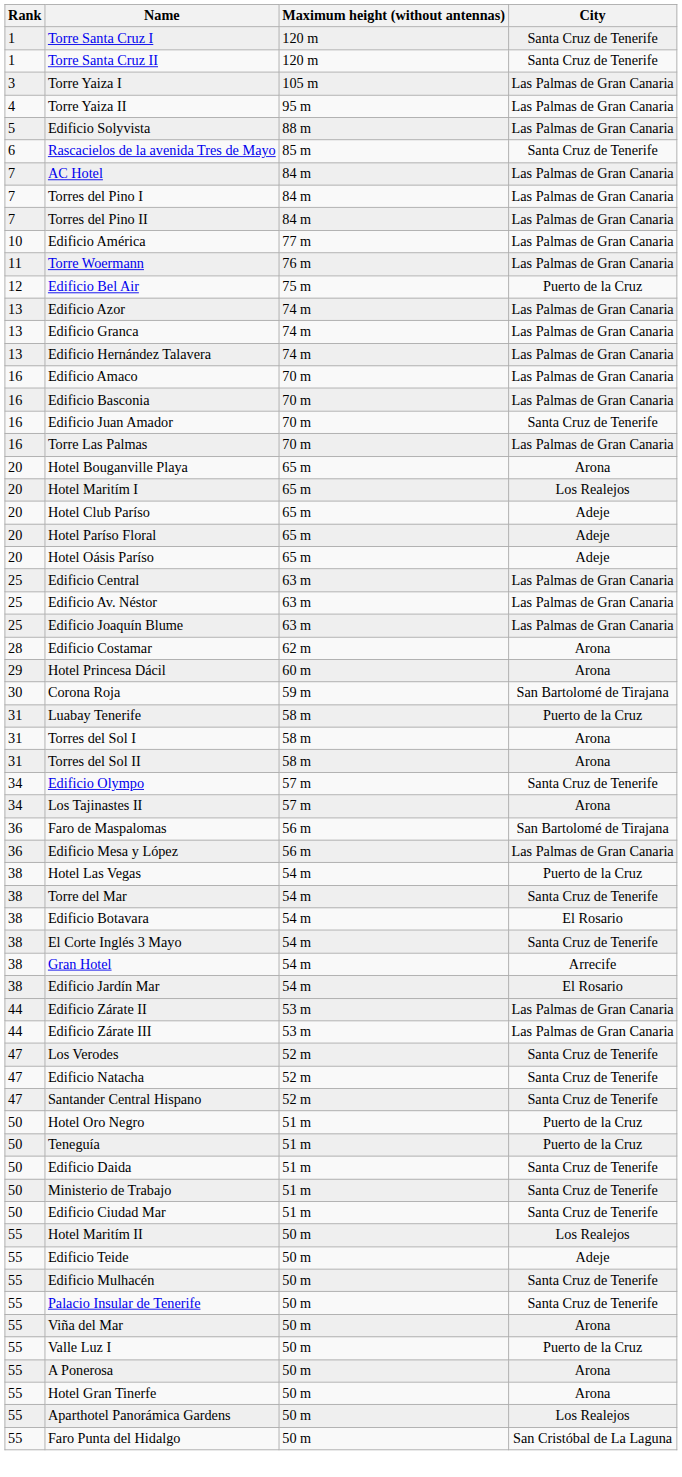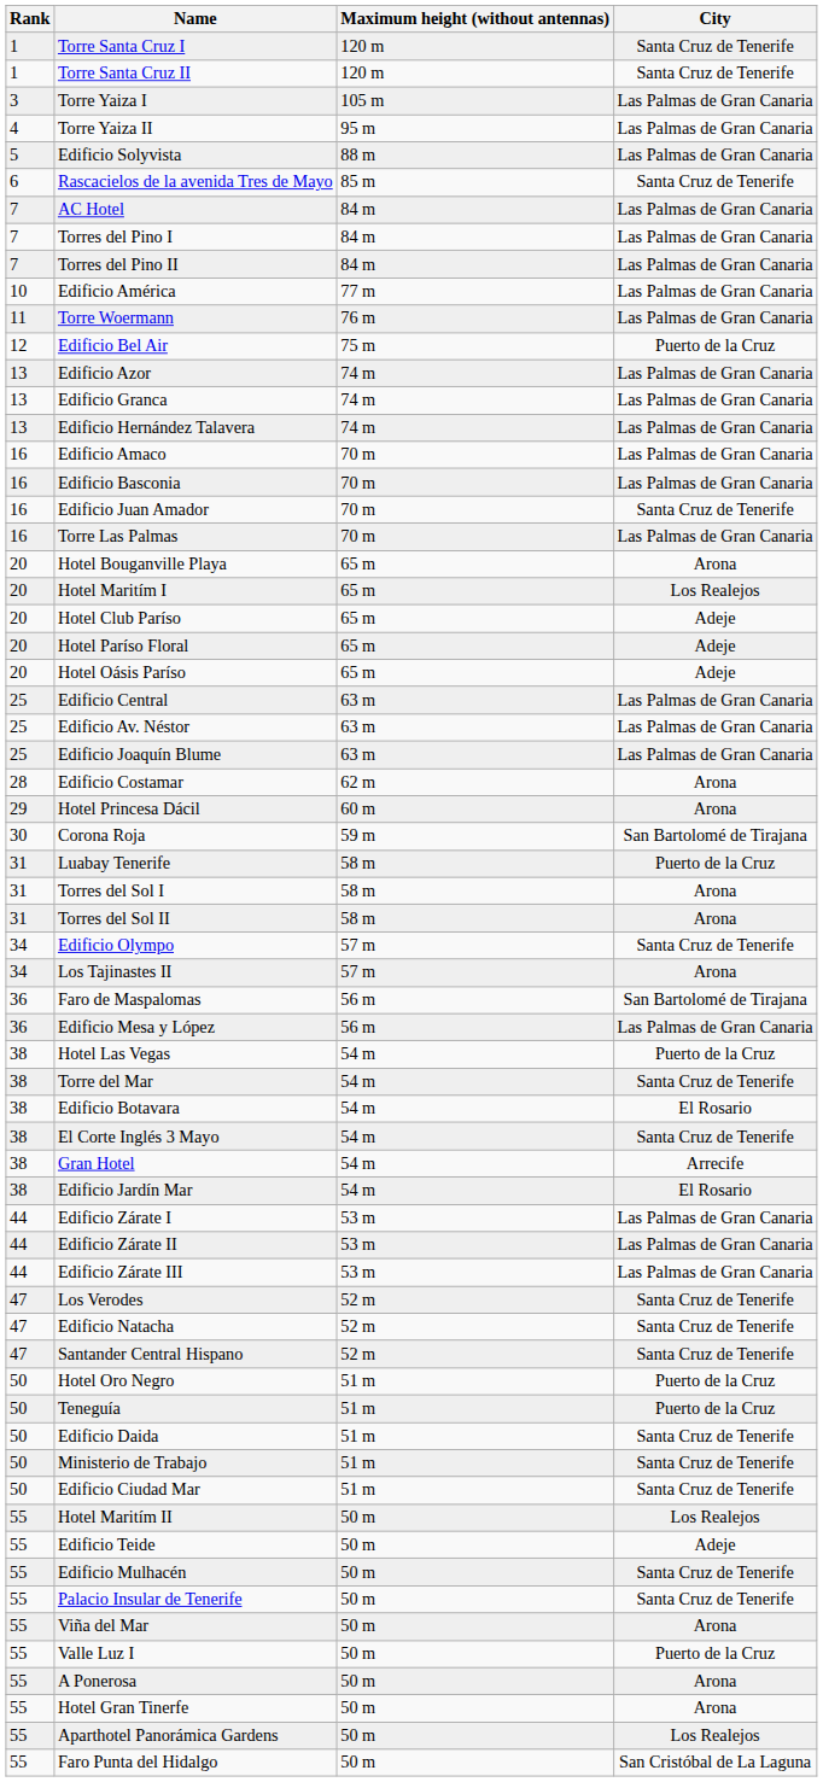+ row: 44 | Edificio Zárate I | 53 m | Las Palmas de Gran Canaria
